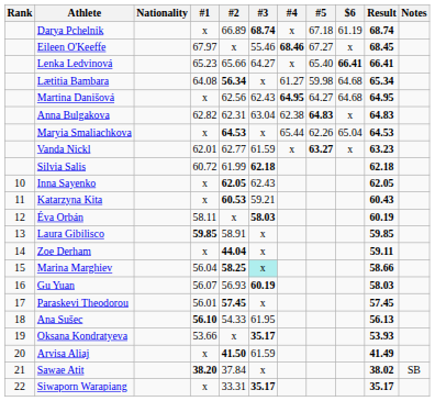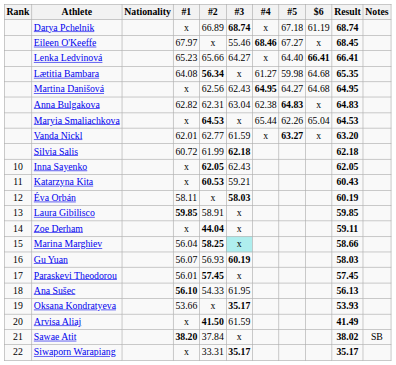Lenka Ledvinová | #5: 65.40 -> 64.40
Lætitia Bambara | Result: 65.34 -> 65.35
Vanda Nickl | Result: 63.23 -> 63.20
